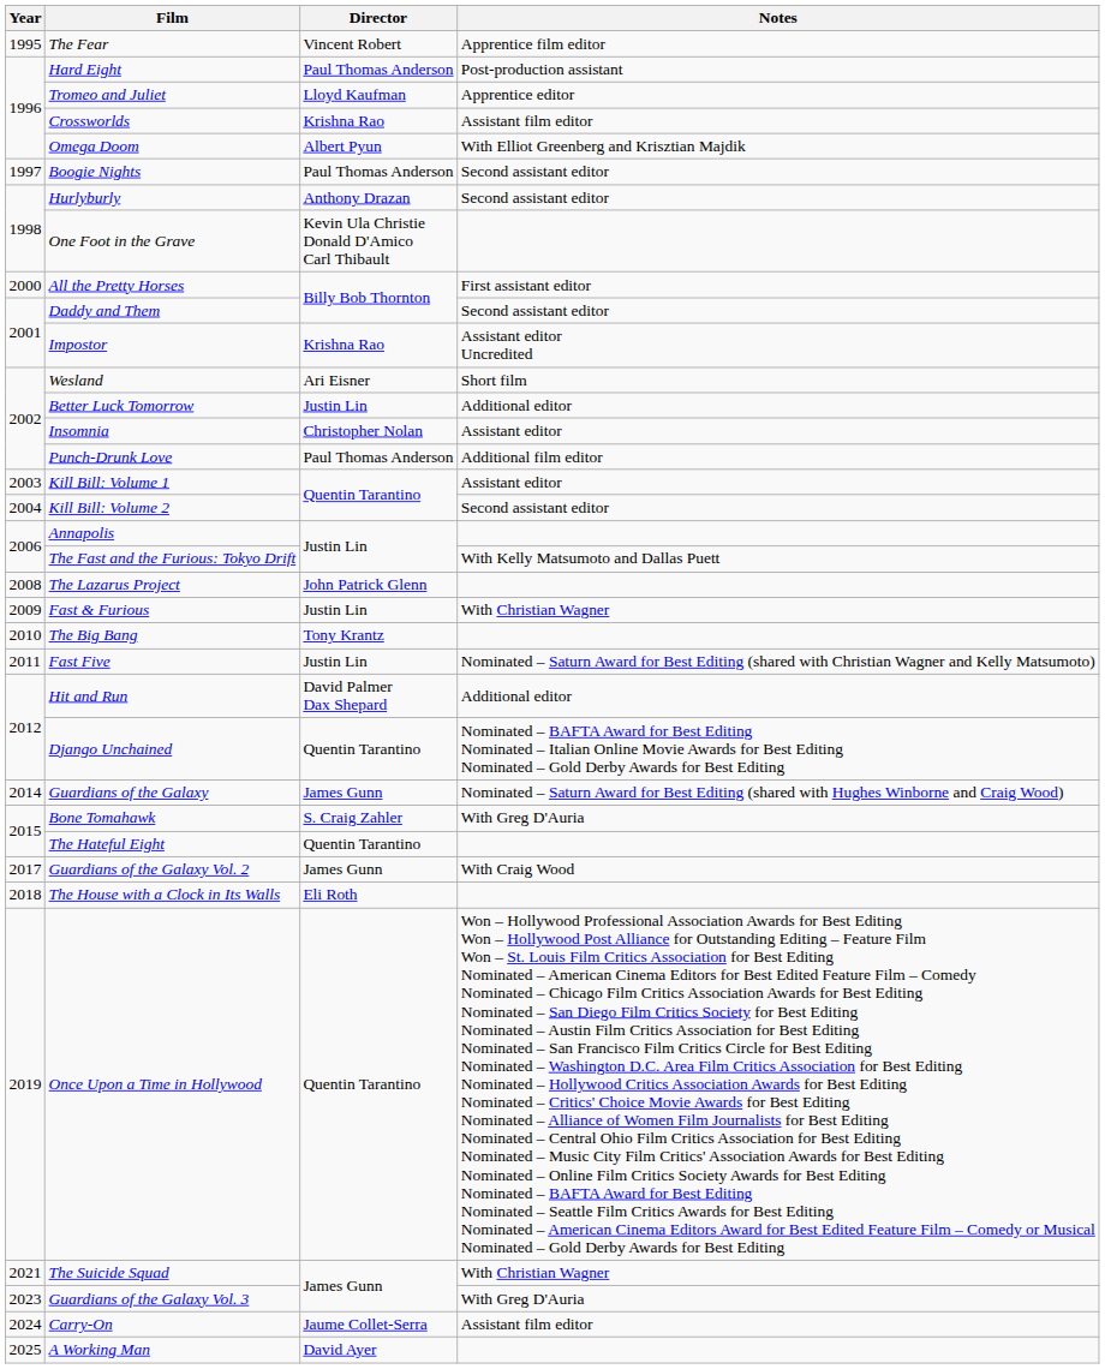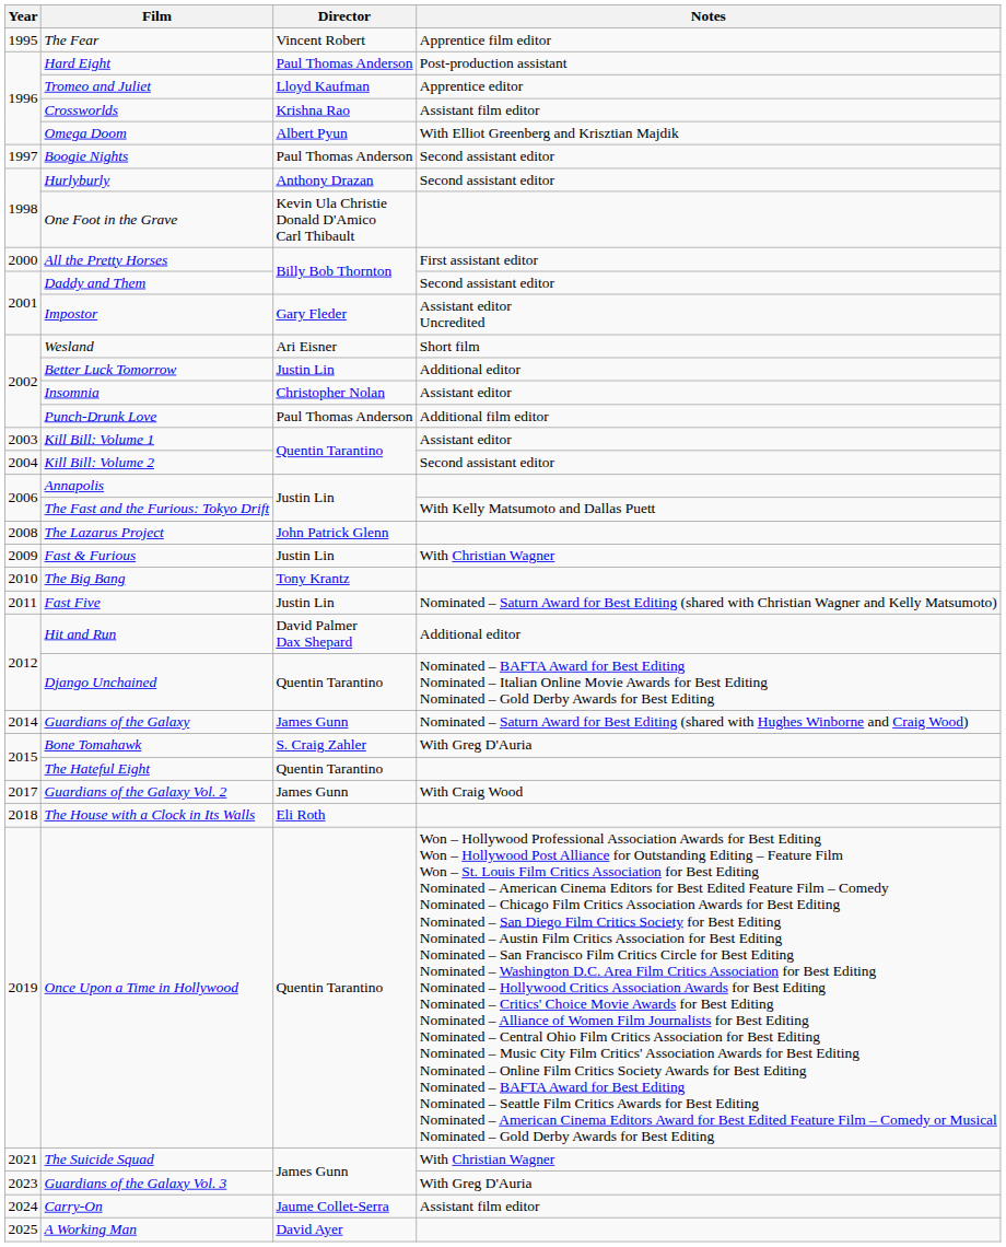Impostor | Director: Krishna Rao -> Gary Fleder
